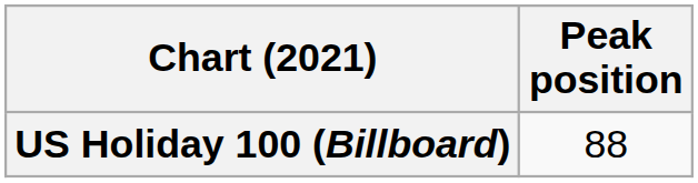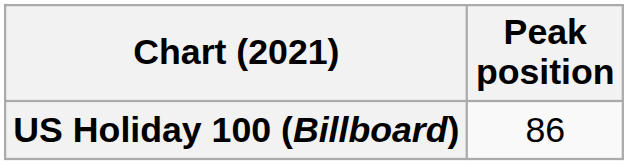US Holiday 100 (Billboard) | Peak position: 88 -> 86
